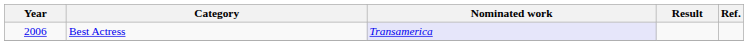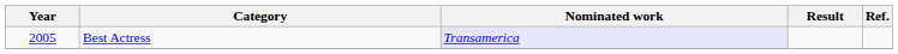Best Actress | Year: 2006 -> 2005
